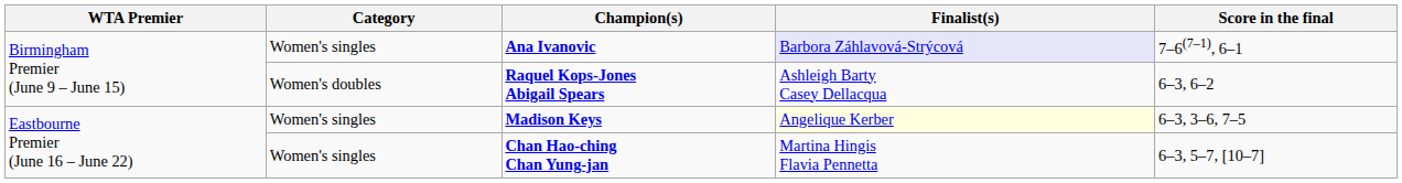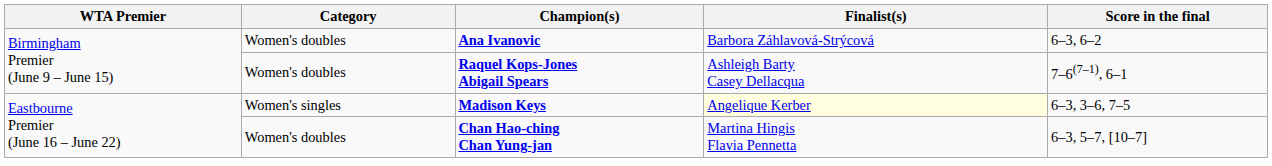Ana Ivanovic | Category: Women's singles -> Women's doubles
Ana Ivanovic | Finalist(s): lavender background -> no background
Ana Ivanovic | Score in the final: 7–6(7–1), 6–1 -> 6–3, 6–2
Raquel Kops-Jones Abigail Spears | Score in the final: 6–3, 6–2 -> 7–6(7–1), 6–1
Chan Hao-ching Chan Yung-jan | Category: Women's singles -> Women's doubles
